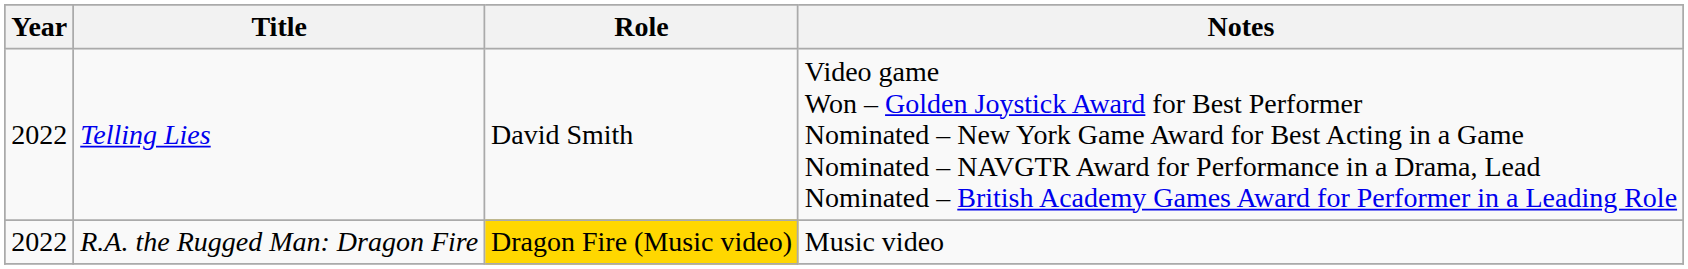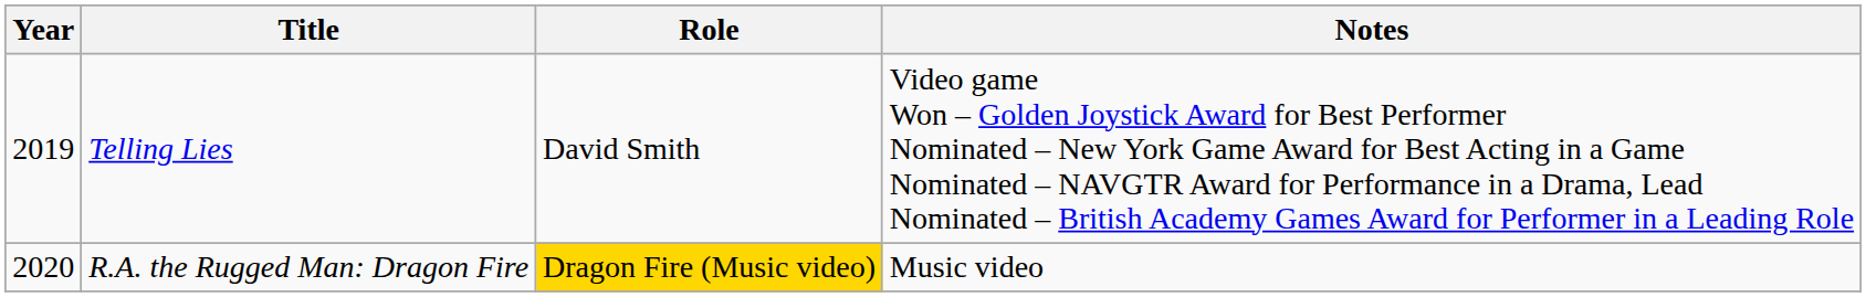Telling Lies | Year: 2022 -> 2019
R.A. the Rugged Man: Dragon Fire | Year: 2022 -> 2020
